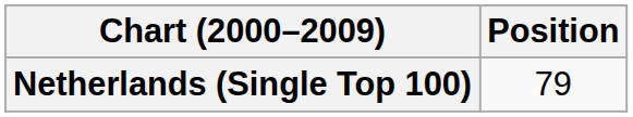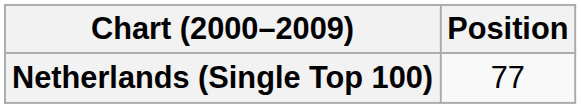Netherlands (Single Top 100) | Position: 79 -> 77
